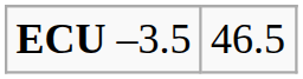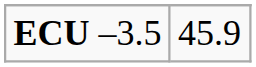ECU –3.5 | column 2: 46.5 -> 45.9
